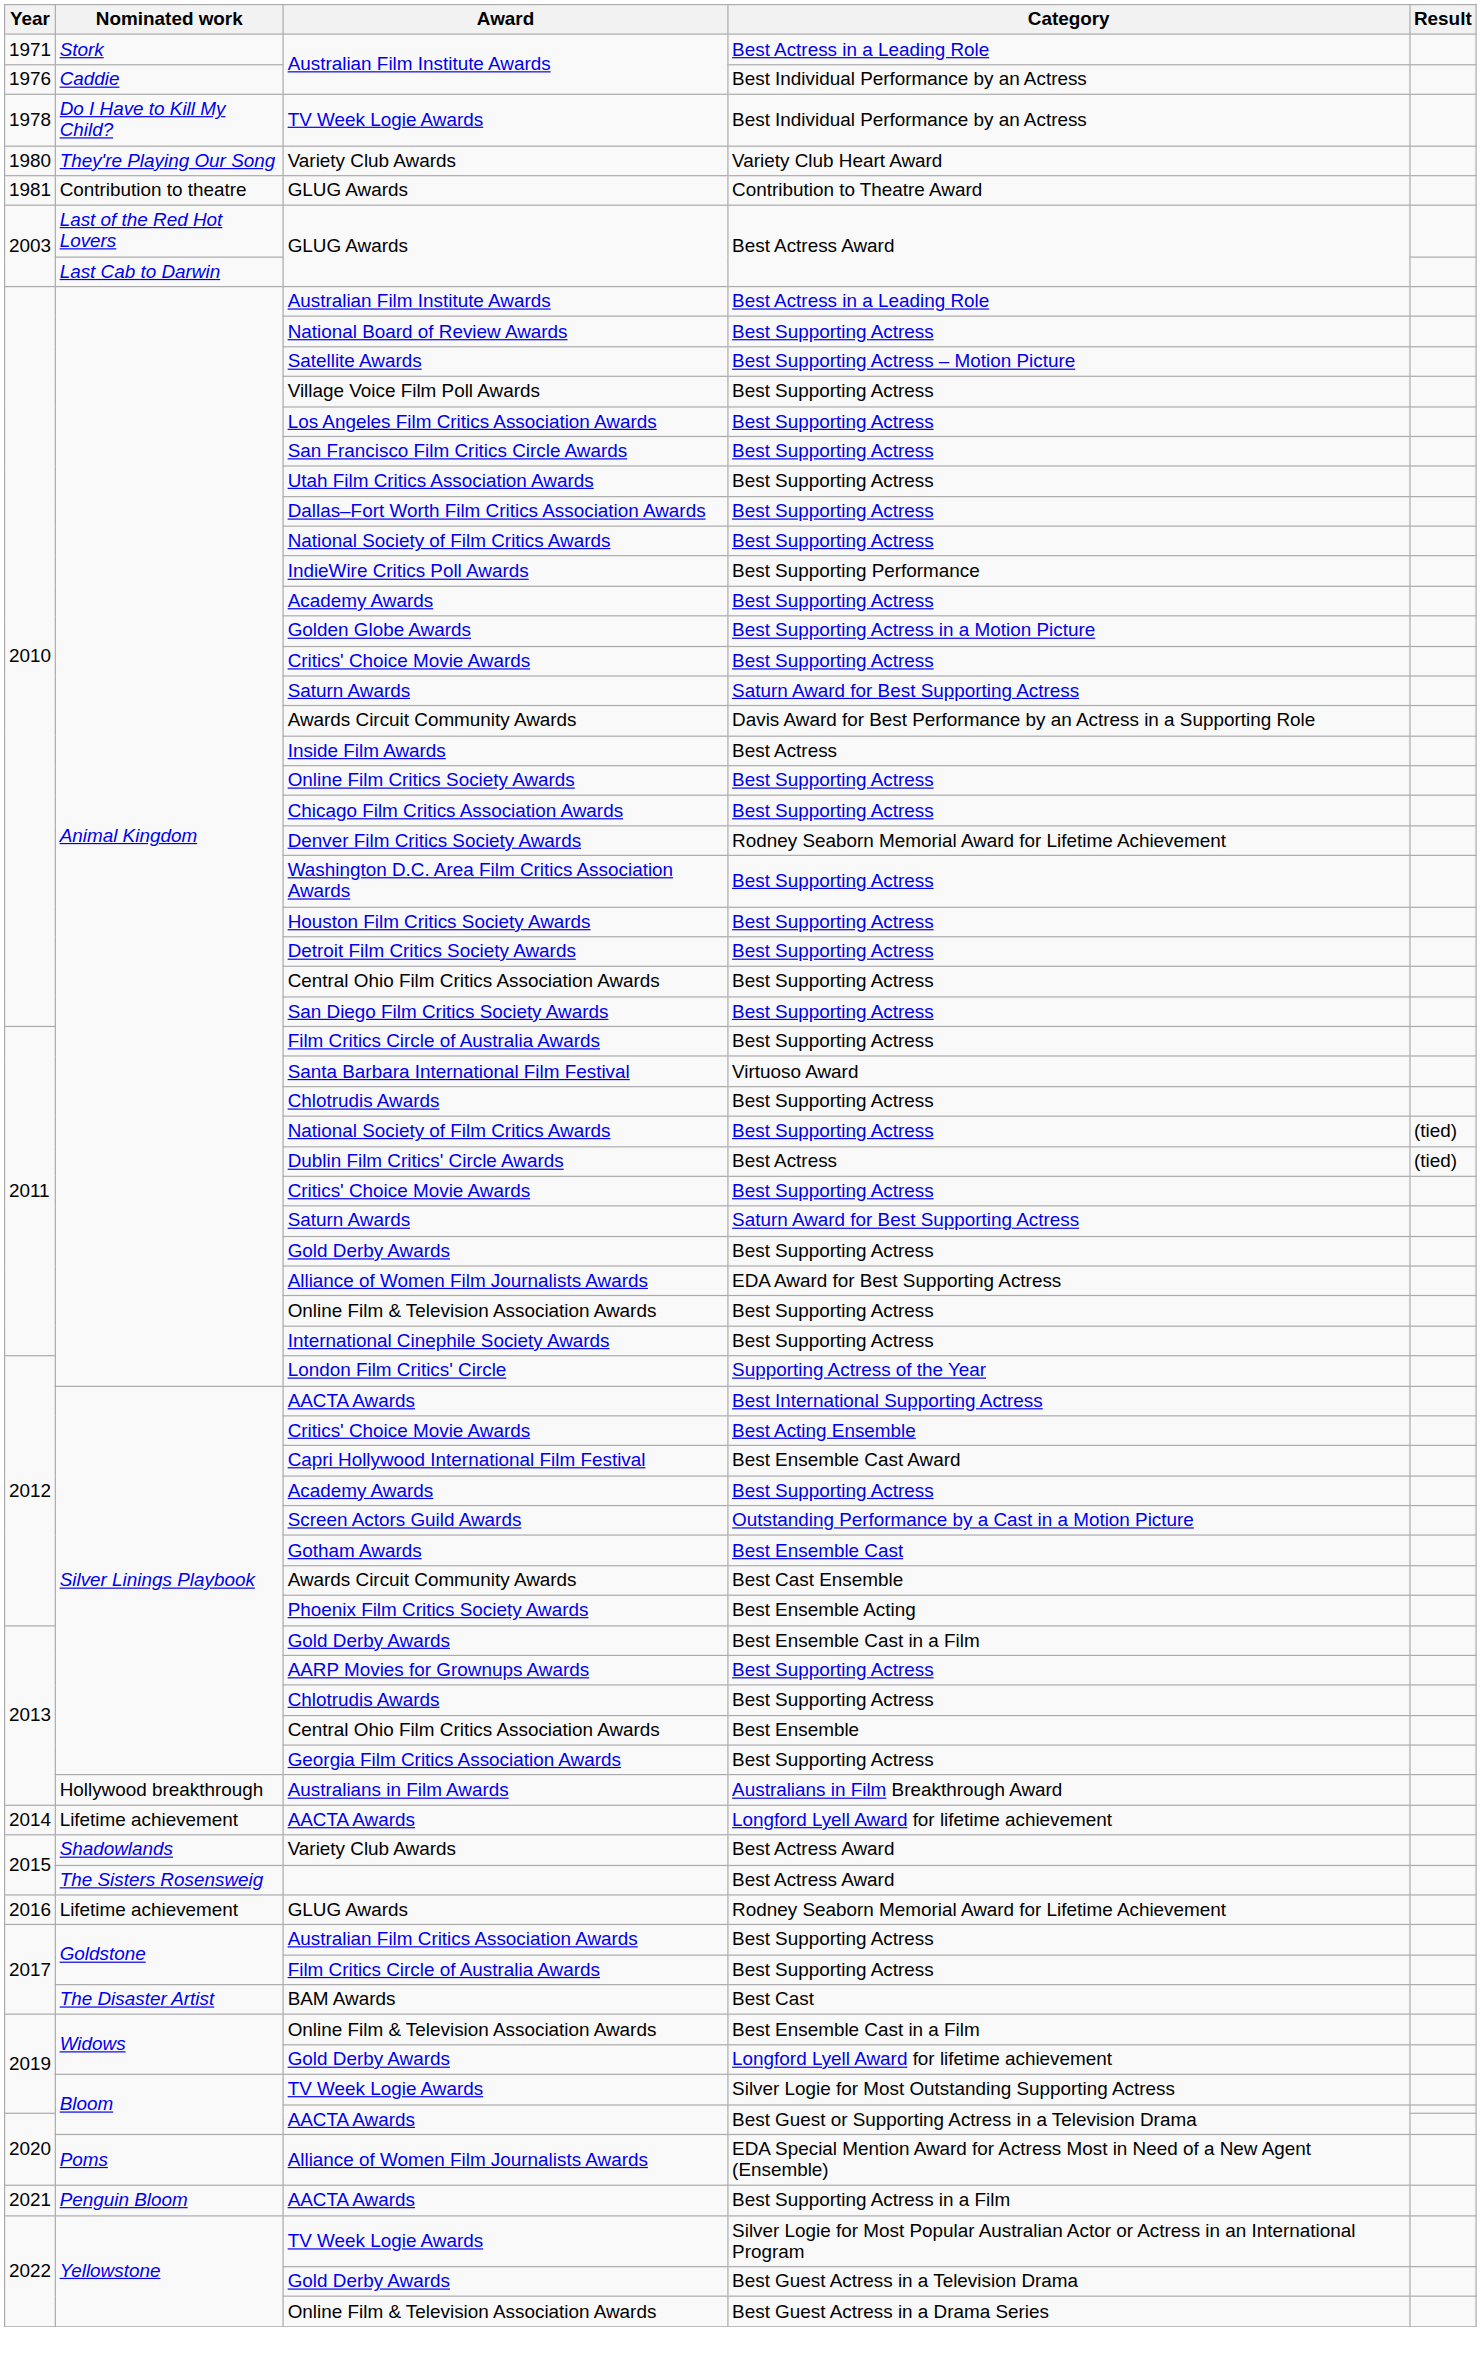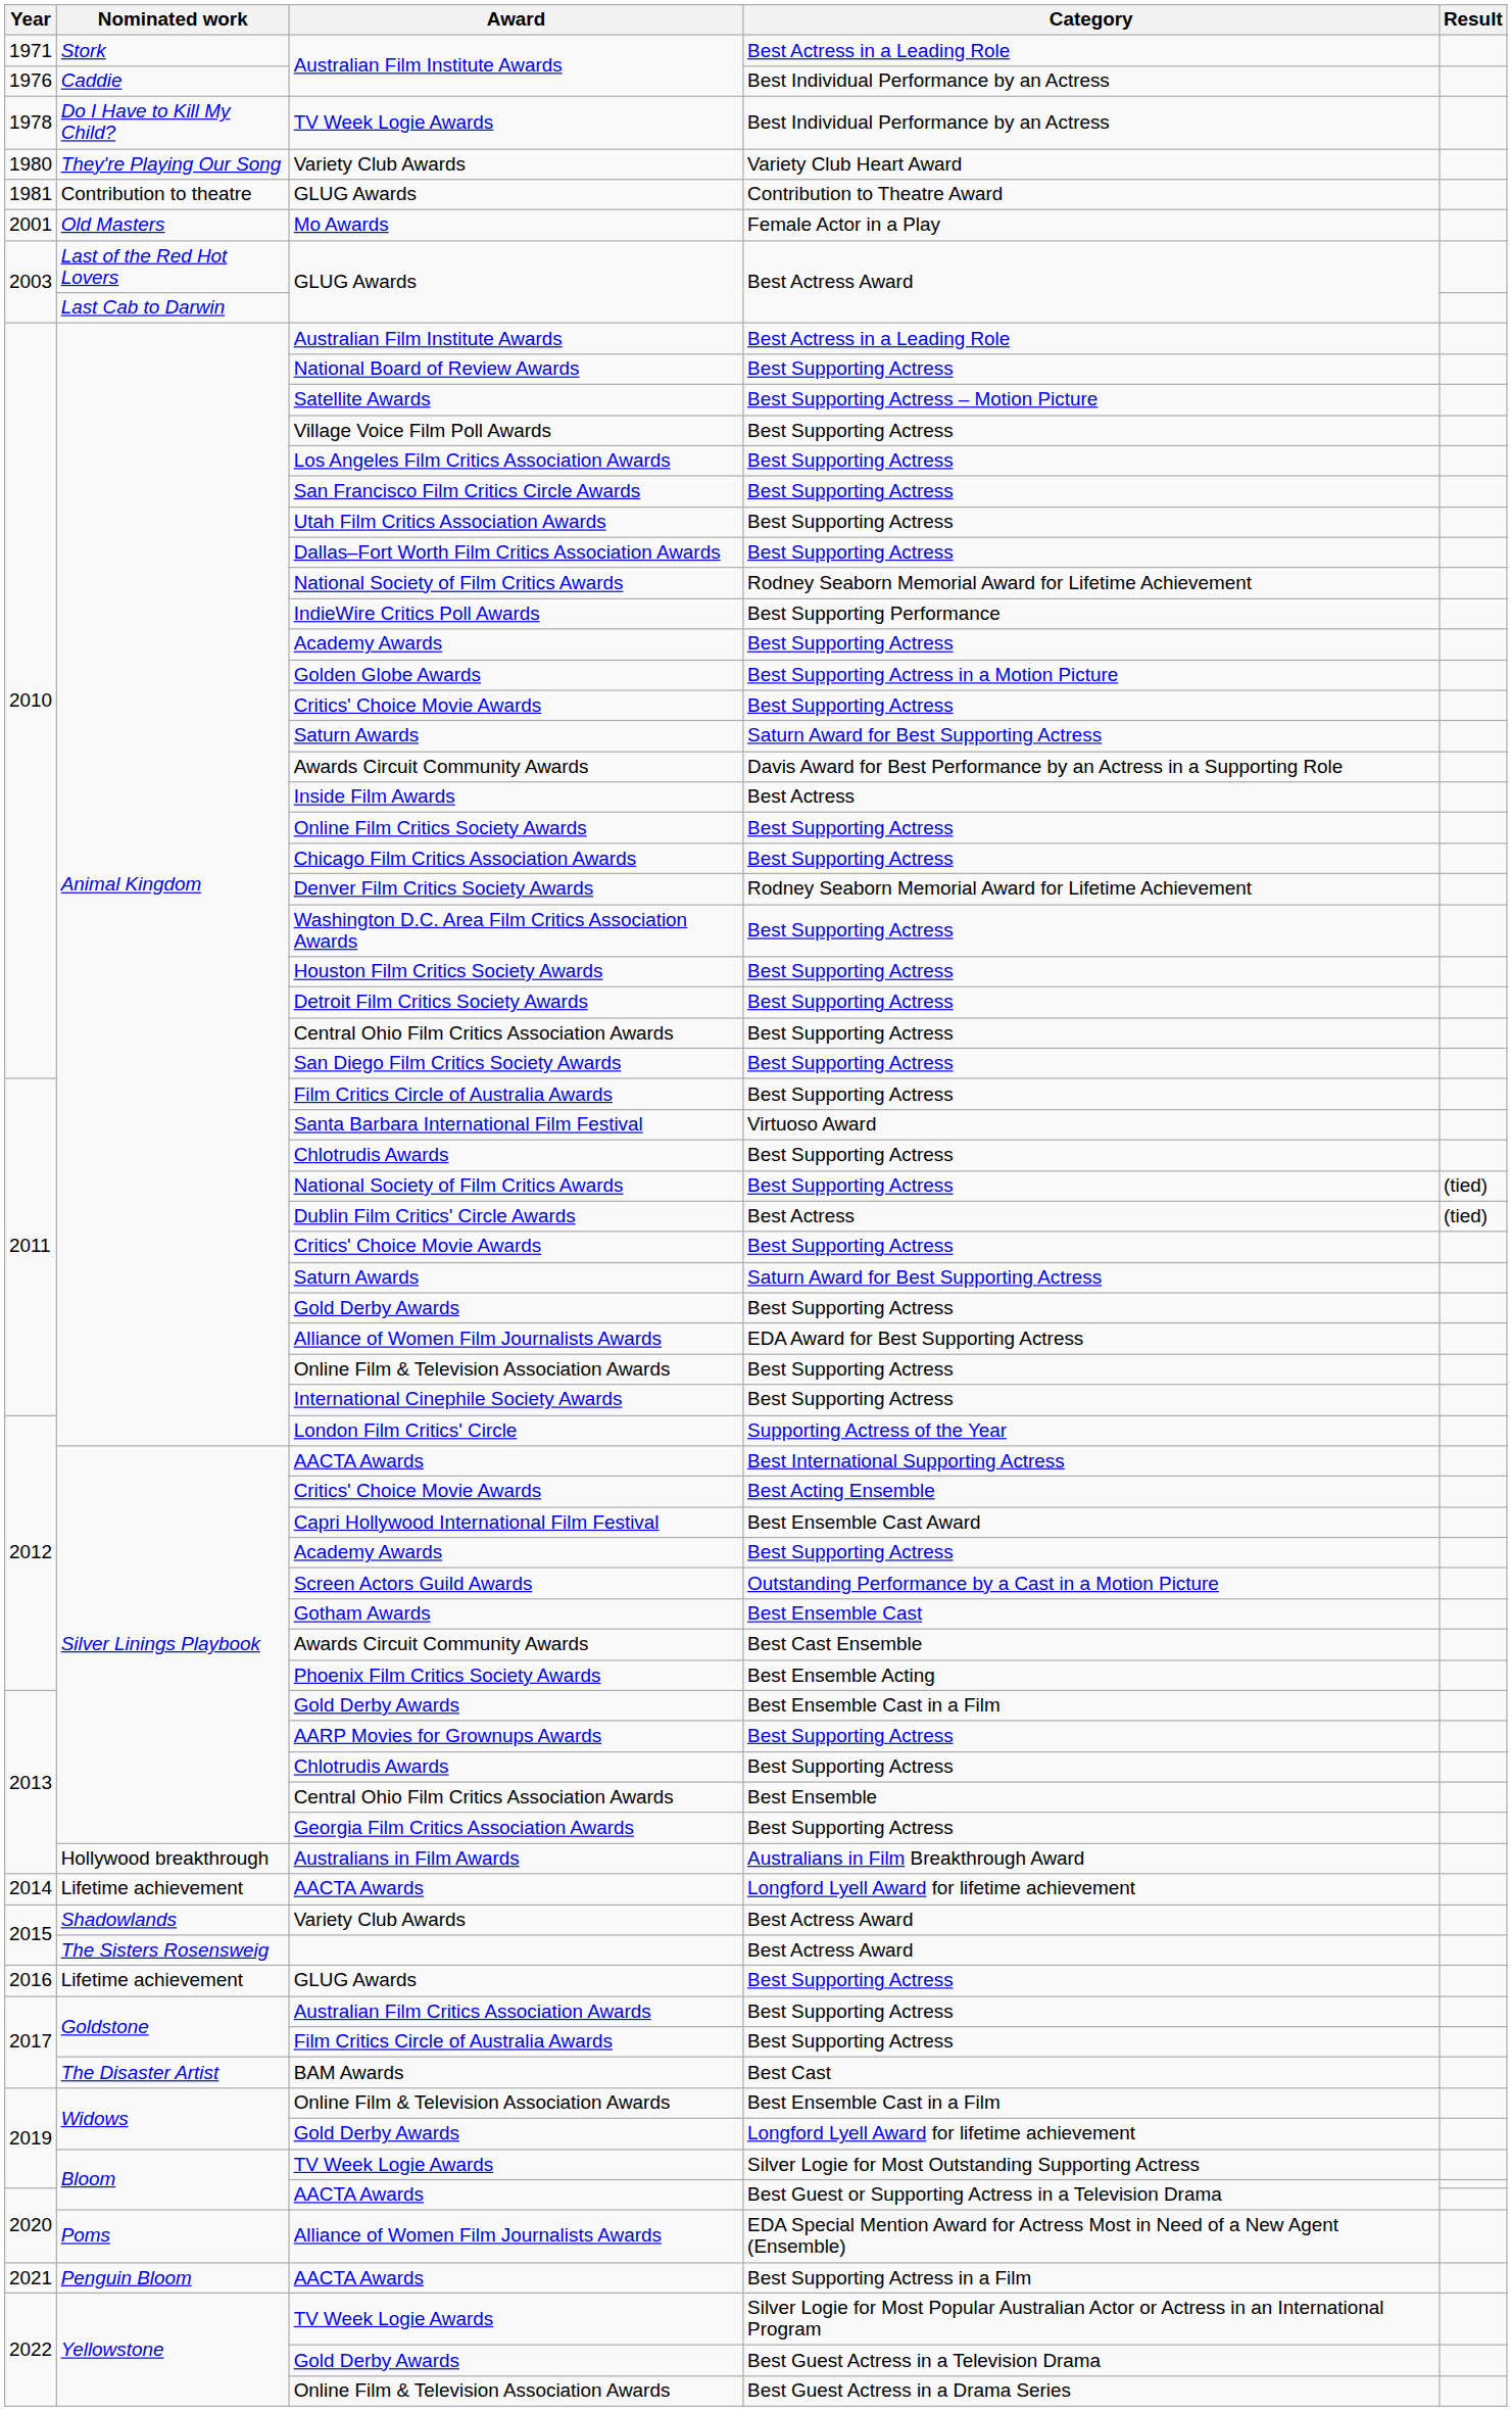+ row: 2001 | Old Masters | Mo Awards | Female Actor in a Play
2010 / National Society of Film Critics Awards | Category: Best Supporting Actress -> Rodney Seaborn Memorial Award for Lifetime Achievement
2016 / GLUG Awards | Category: Rodney Seaborn Memorial Award for Lifetime Achievement -> Best Supporting Actress
